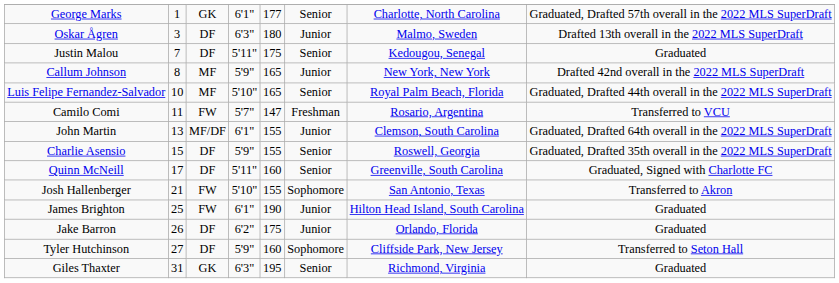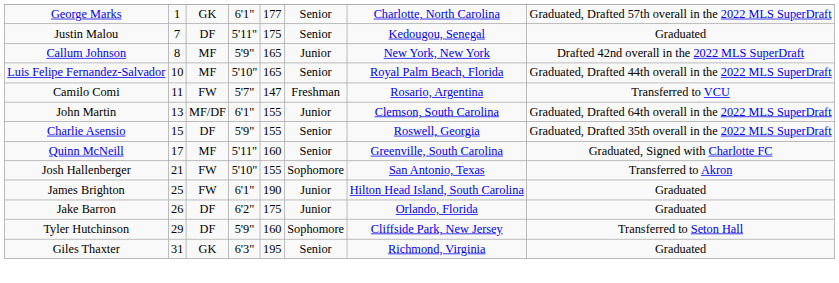- row: Oskar Ågren | 3 | DF | 6'3" | 180 | Junior | Malmo, Sweden | Drafted 13th overall in the 2022 MLS SuperDraft
Quinn McNeill | column 3: DF -> MF
Tyler Hutchinson | column 2: 27 -> 29
